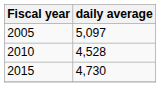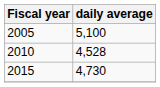2005 | daily average: 5,097 -> 5,100
